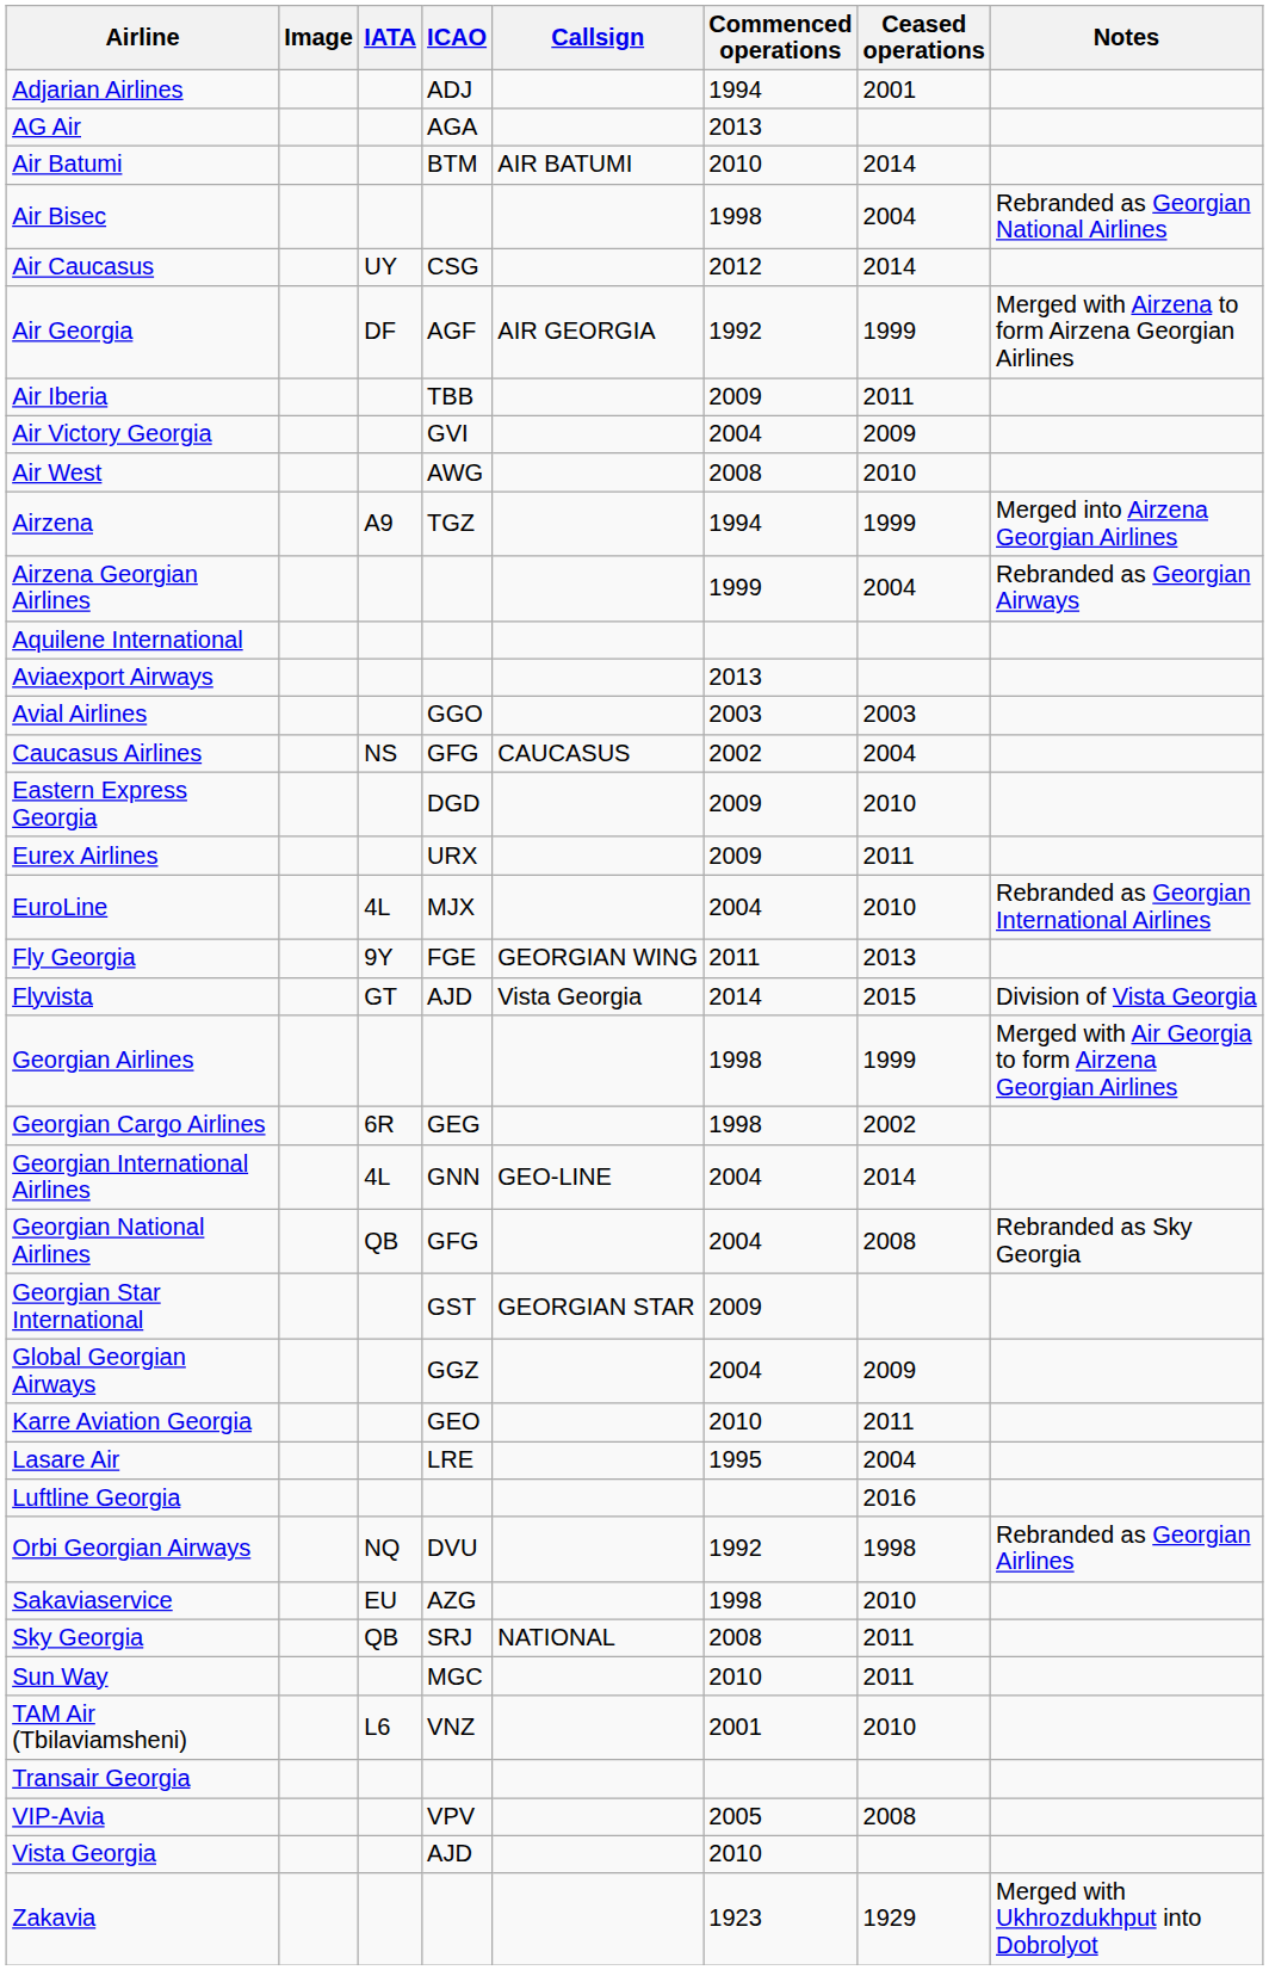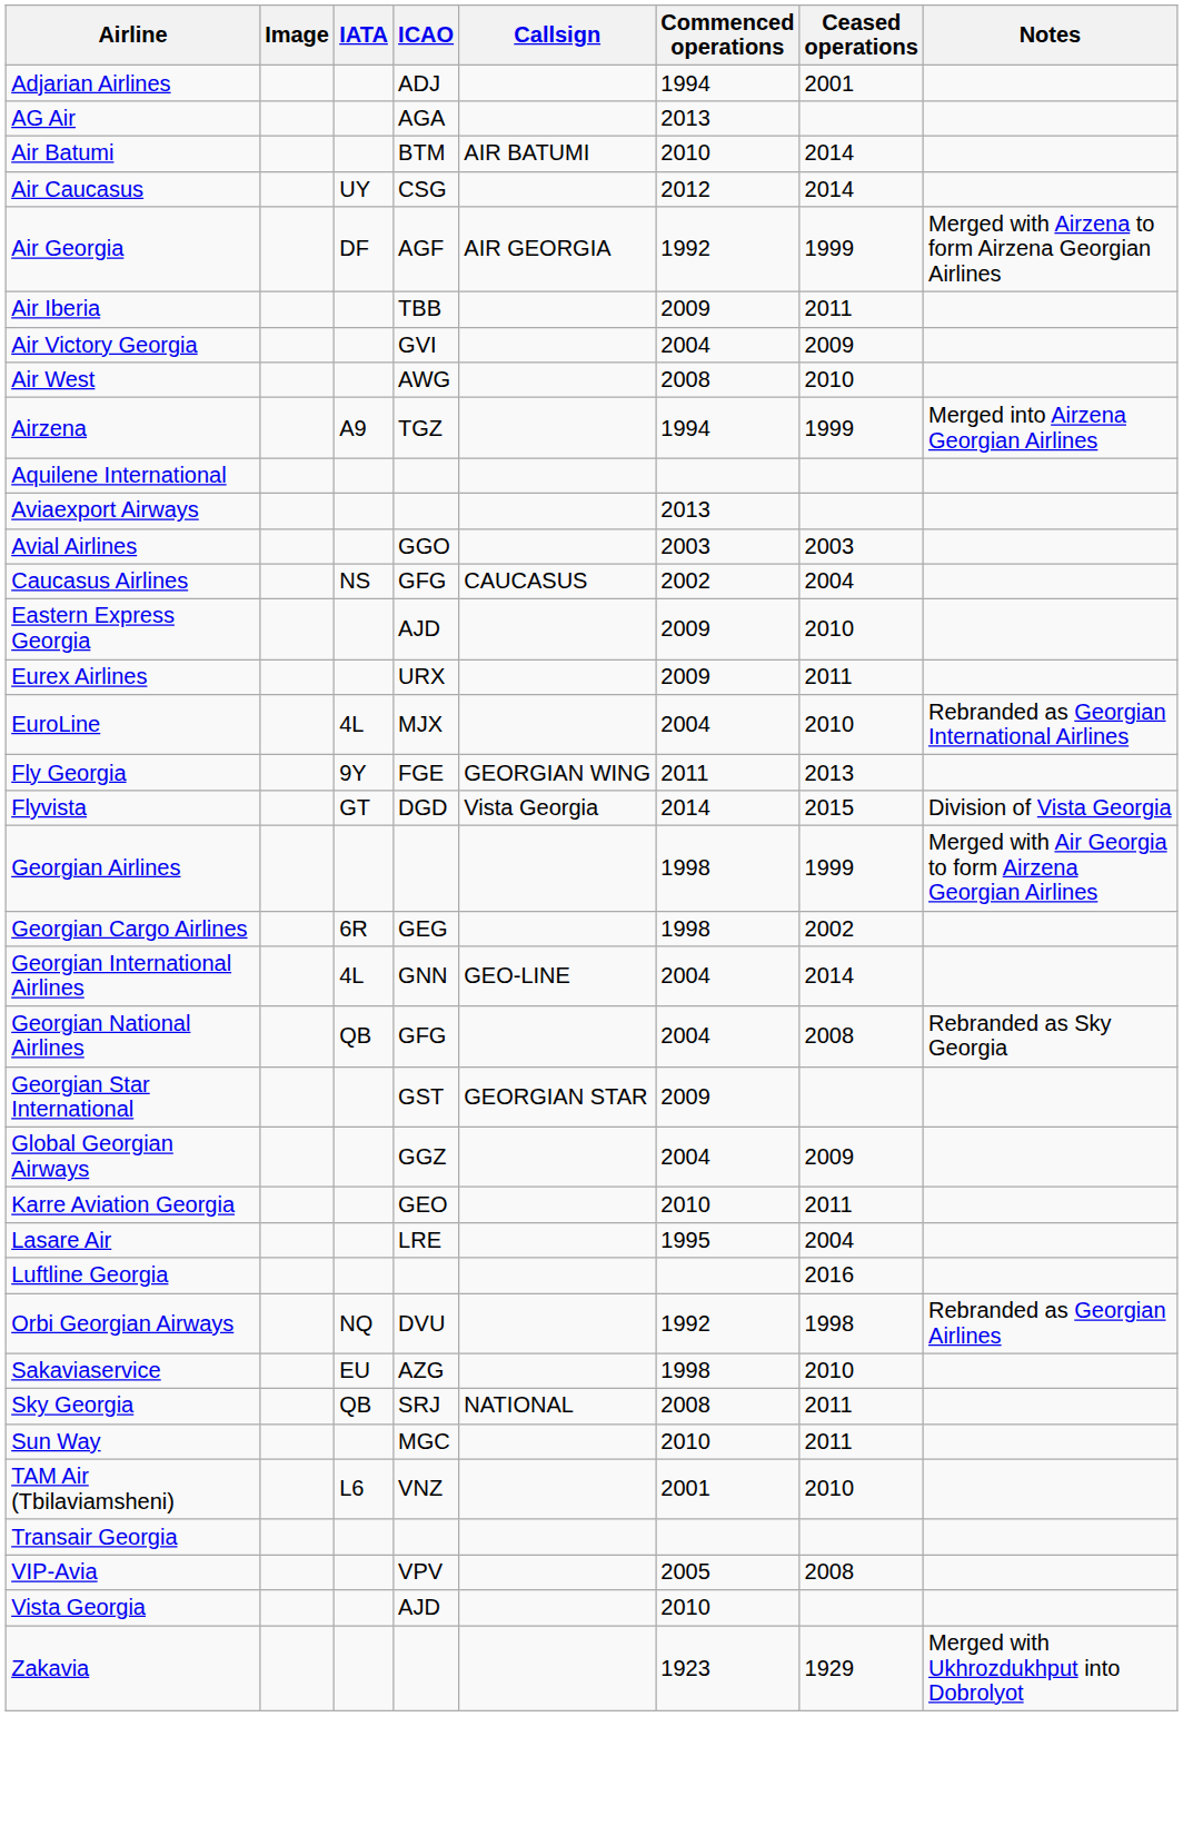- row: Air Bisec | 1998 | 2004 | Rebranded as Georgian National Airlines
- row: Airzena Georgian Airlines | 1999 | 2004 | Rebranded as Georgian Airways
Eastern Express Georgia | ICAO: DGD -> AJD
Flyvista | ICAO: AJD -> DGD
